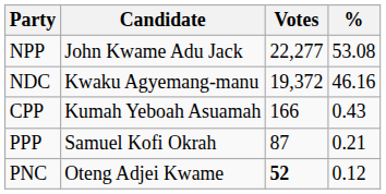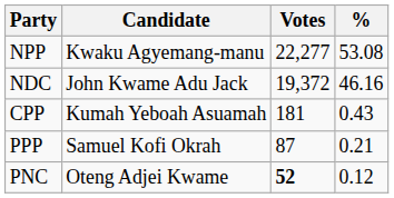NPP | Candidate: John Kwame Adu Jack -> Kwaku Agyemang-manu
NDC | Candidate: Kwaku Agyemang-manu -> John Kwame Adu Jack
CPP | Votes: 166 -> 181
